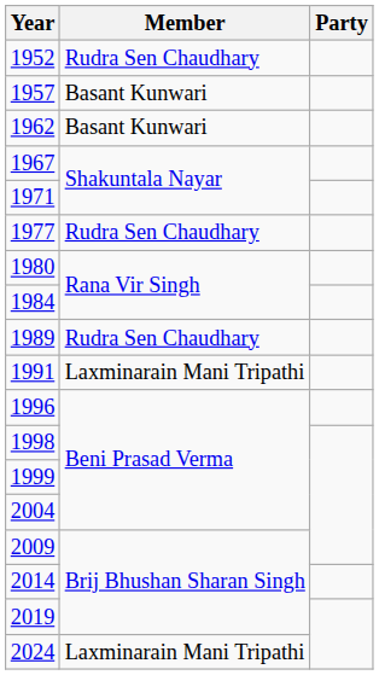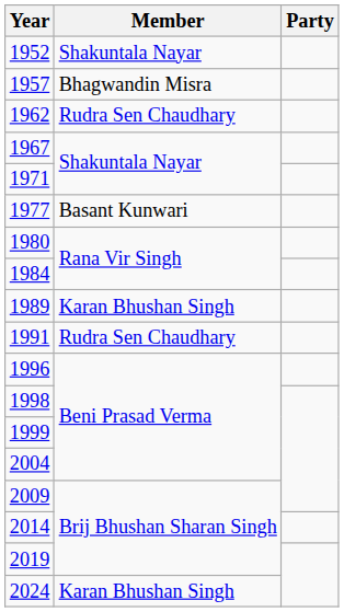1952 | Member: Rudra Sen Chaudhary -> Shakuntala Nayar
1957 | Member: Basant Kunwari -> Bhagwandin Misra
1962 | Member: Basant Kunwari -> Rudra Sen Chaudhary
1977 | Member: Rudra Sen Chaudhary -> Basant Kunwari
1989 | Member: Rudra Sen Chaudhary -> Karan Bhushan Singh
1991 | Member: Laxminarain Mani Tripathi -> Rudra Sen Chaudhary
2024 | Member: Laxminarain Mani Tripathi -> Karan Bhushan Singh
